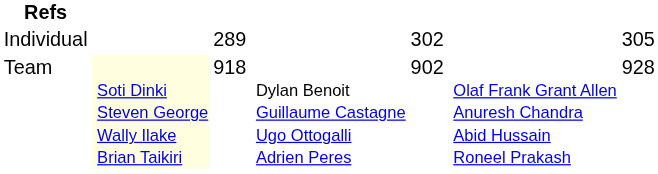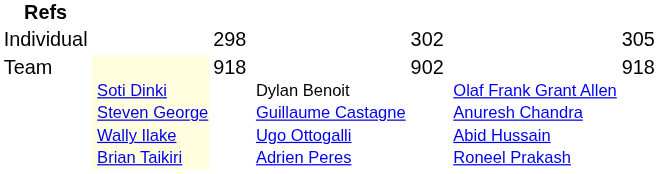Individual | column 3: 289 -> 298
Team | column 7: 928 -> 918
